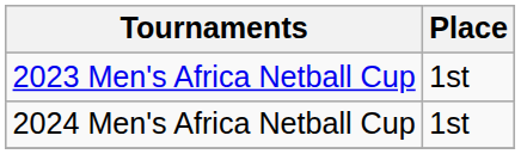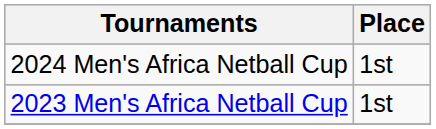rows swapped: 2023 Men's Africa Netball Cup <-> 2024 Men's Africa Netball Cup
